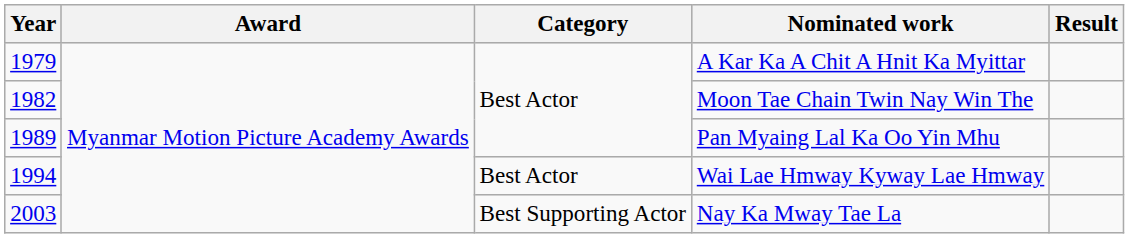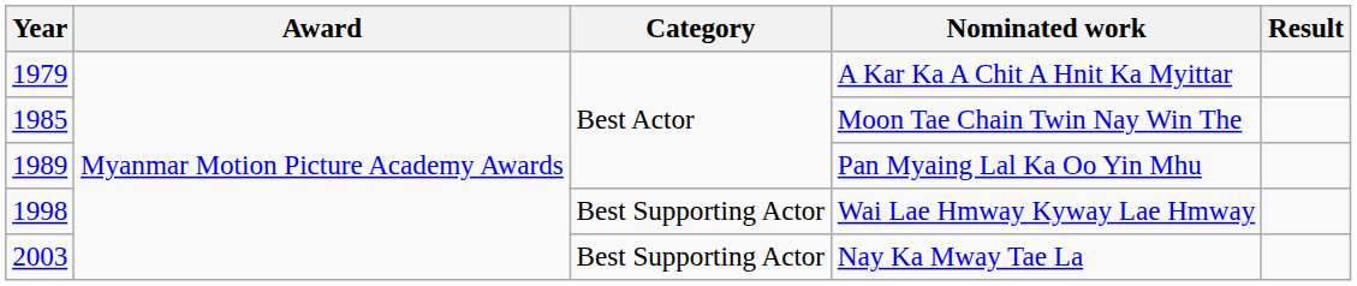Moon Tae Chain Twin Nay Win The | Year: 1982 -> 1985
Wai Lae Hmway Kyway Lae Hmway | Year: 1994 -> 1998
Wai Lae Hmway Kyway Lae Hmway | Category: Best Actor -> Best Supporting Actor
